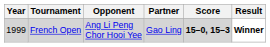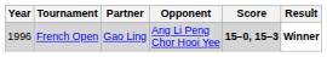columns swapped: Partner <-> Opponent
French Open | Year: 1999 -> 1996
